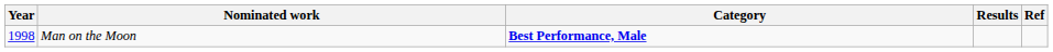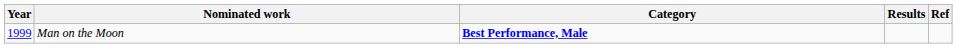Man on the Moon | Year: 1998 -> 1999
